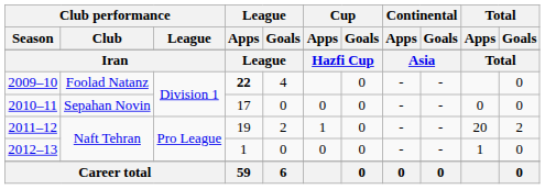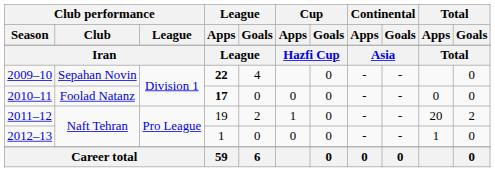2009–10 | Club performance / Club: Foolad Natanz -> Sepahan Novin
2010–11 | Club performance / Club: Sepahan Novin -> Foolad Natanz
2010–11 | League / Apps: normal -> bold
